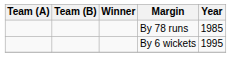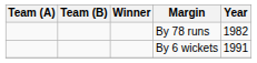By 78 runs | Year: 1985 -> 1982
By 6 wickets | Year: 1995 -> 1991
